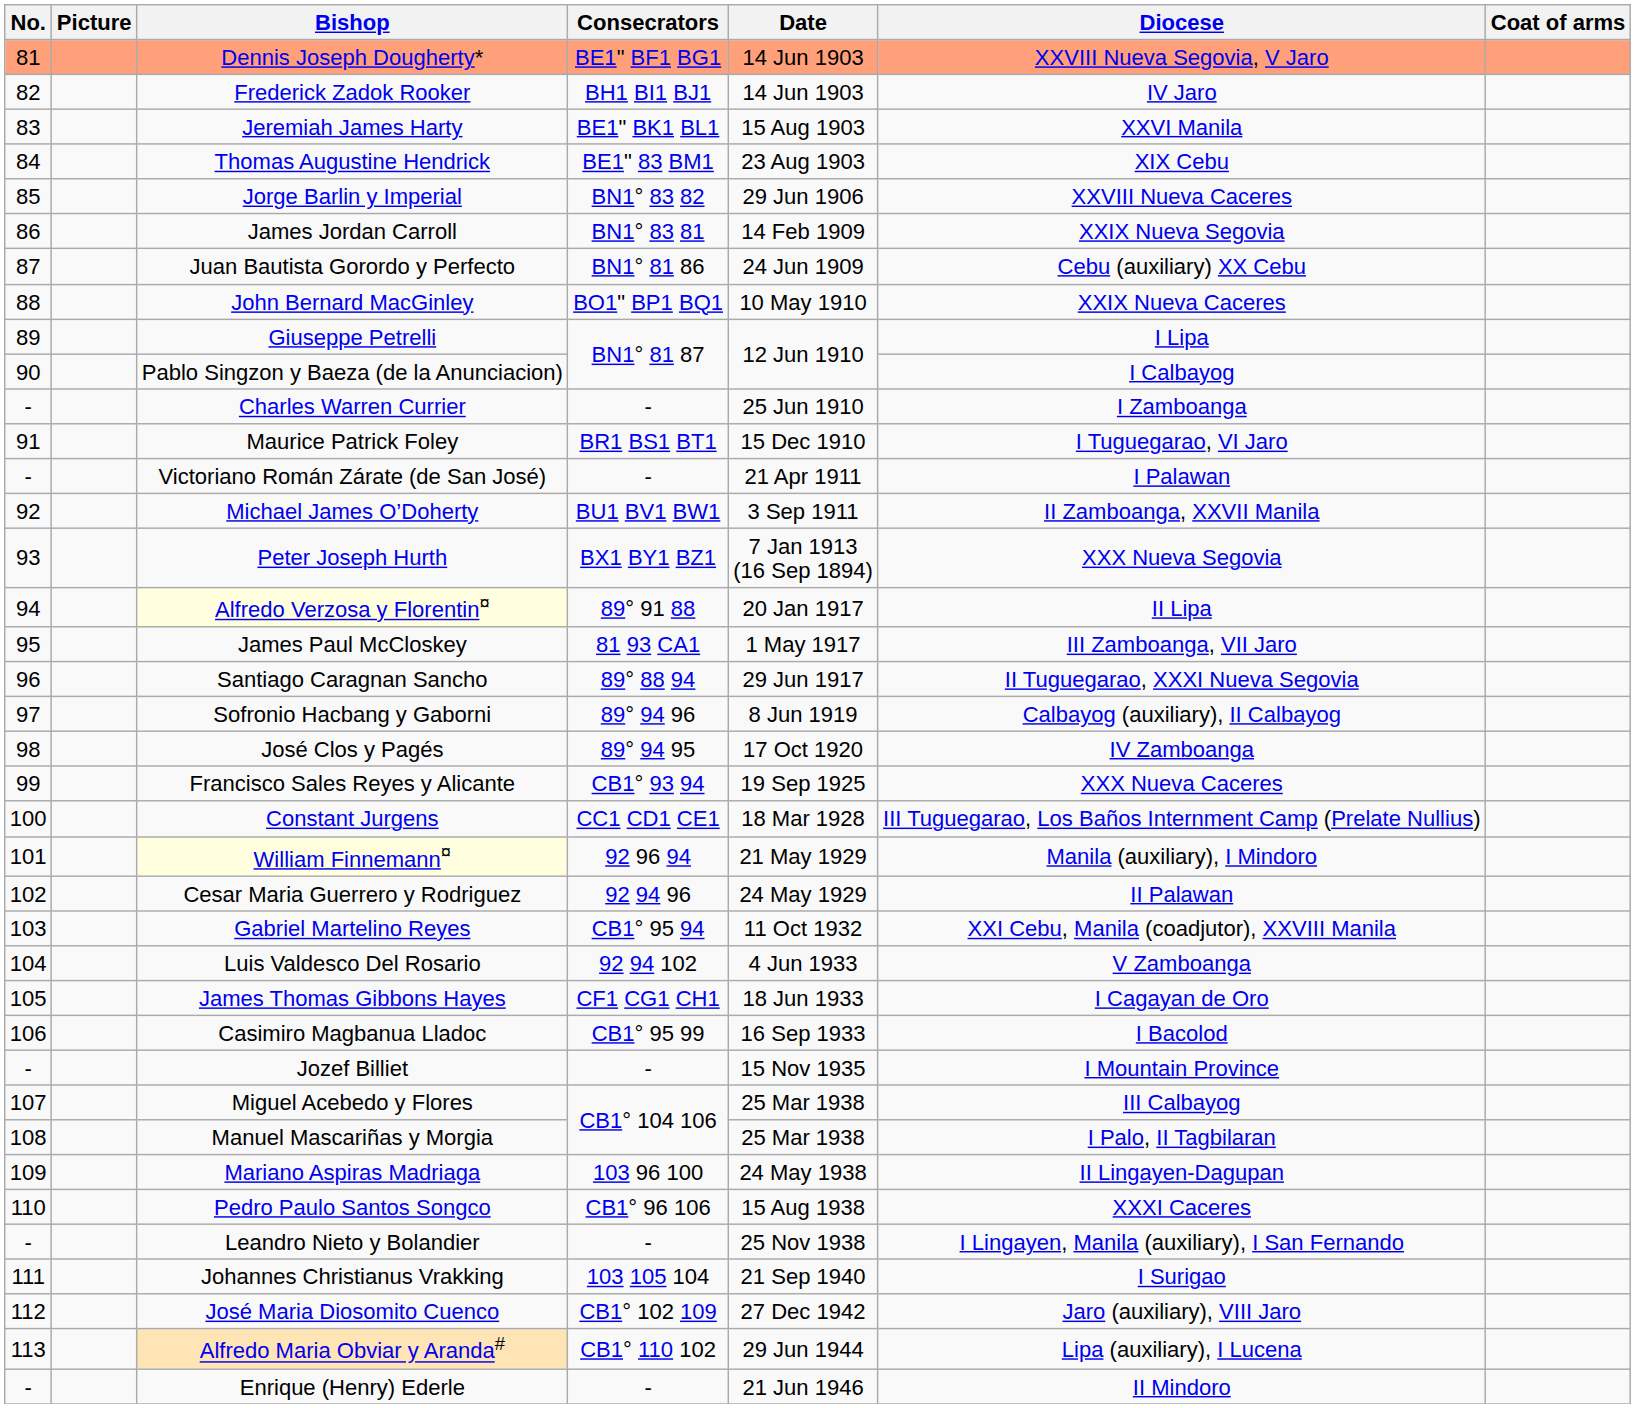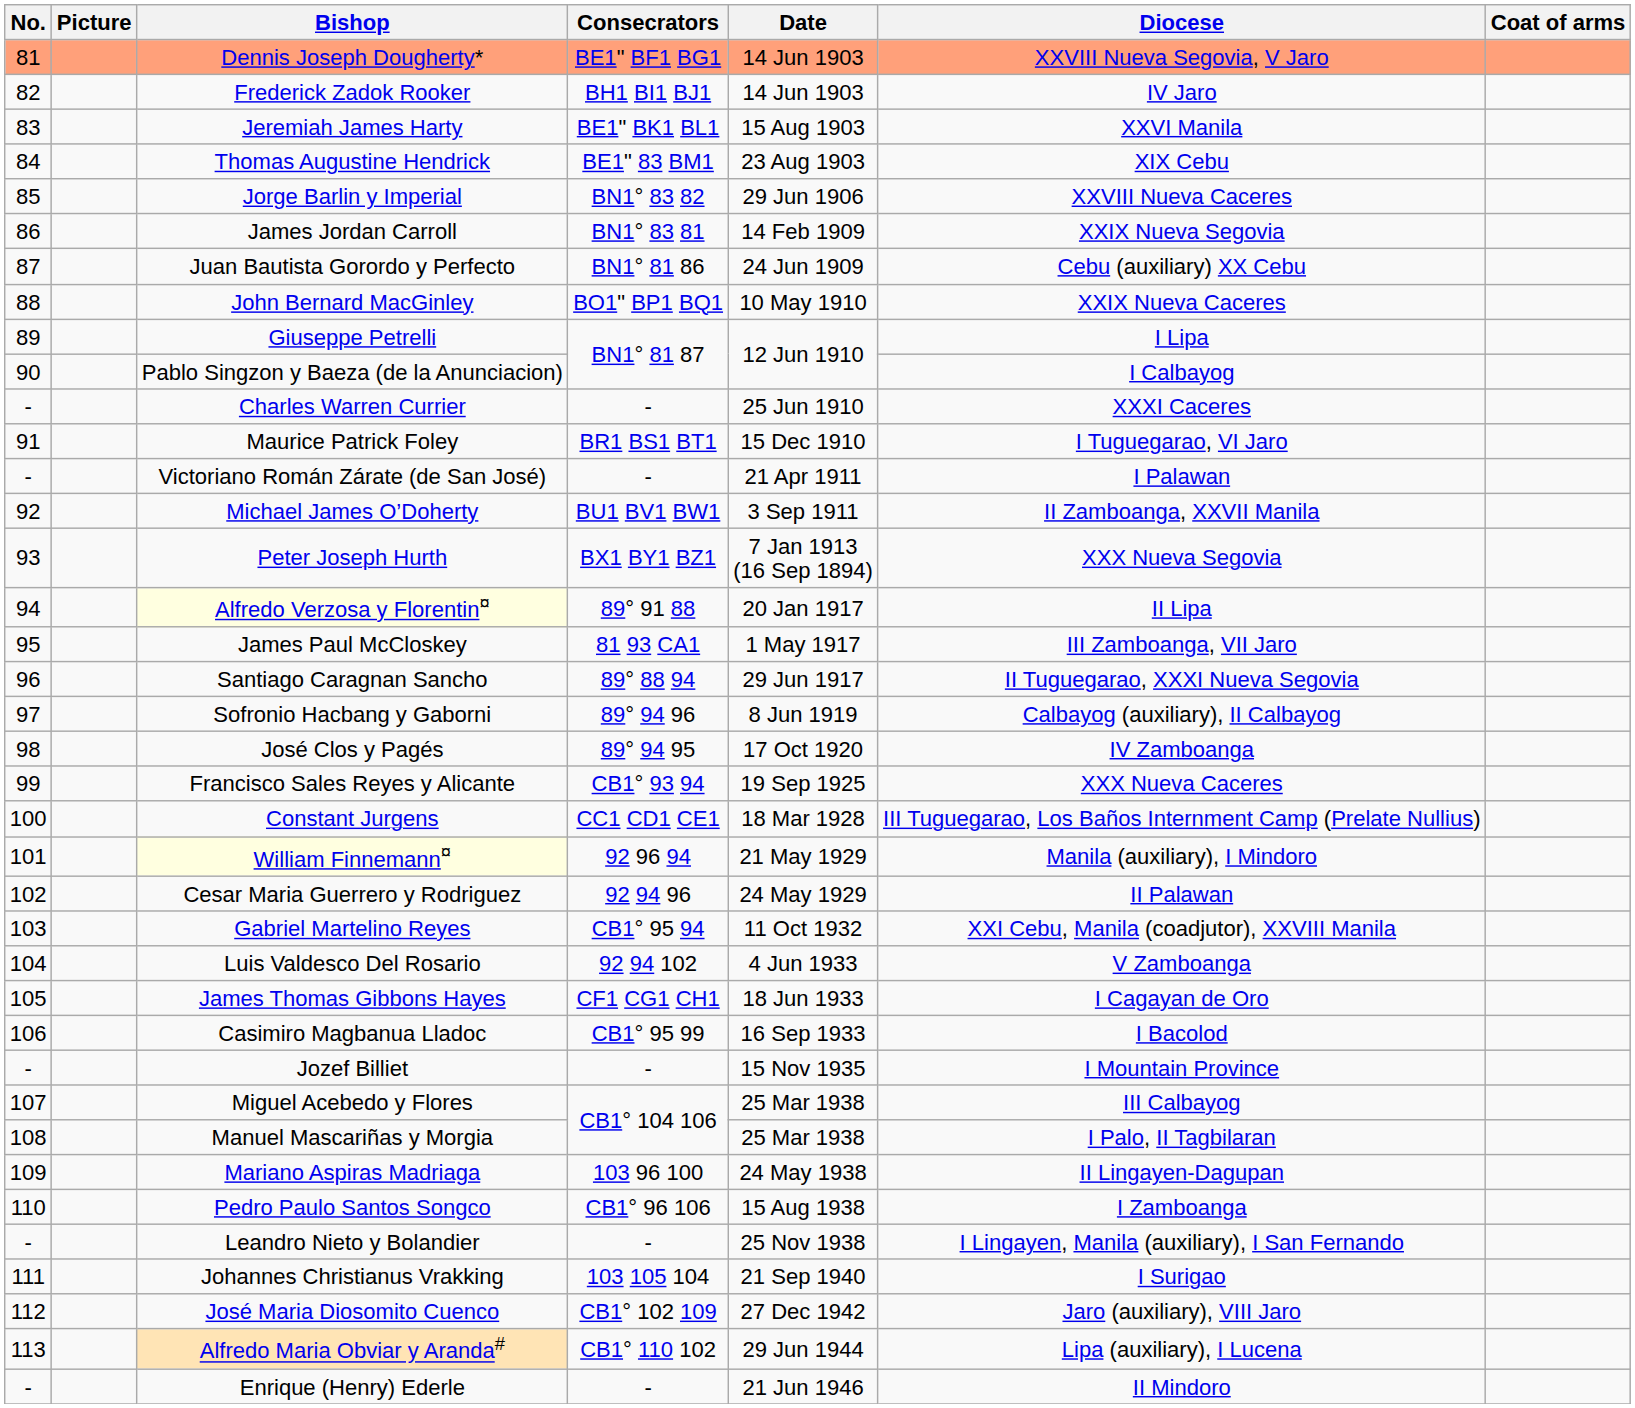Charles Warren Currier | Diocese: I Zamboanga -> XXXI Caceres
Pedro Paulo Santos Songco | Diocese: XXXI Caceres -> I Zamboanga
